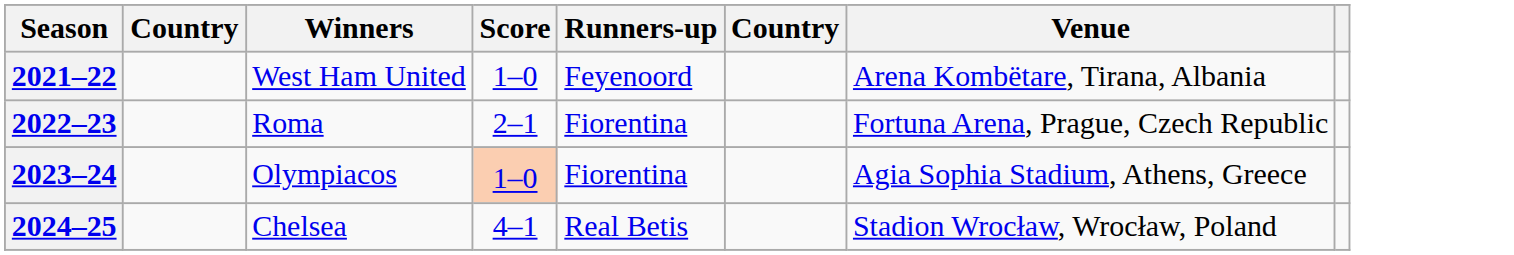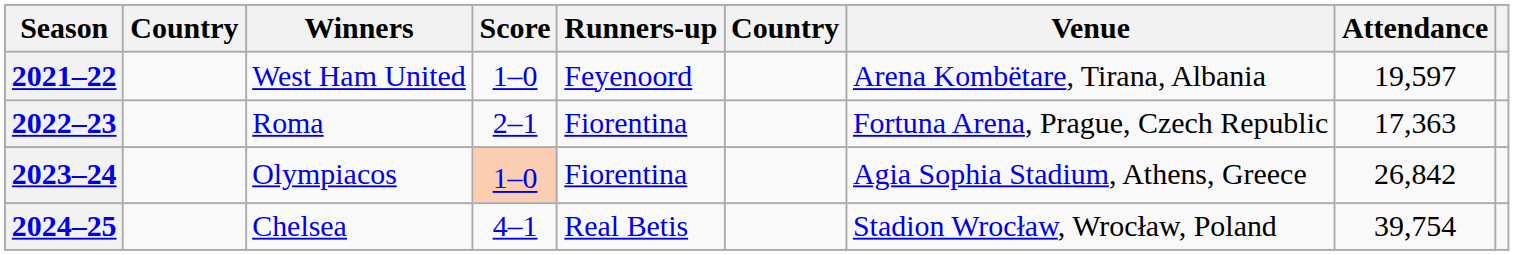+ column: Attendance | 19,597 | 17,363 | 26,842 | 39,754
